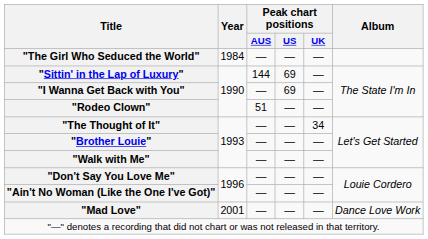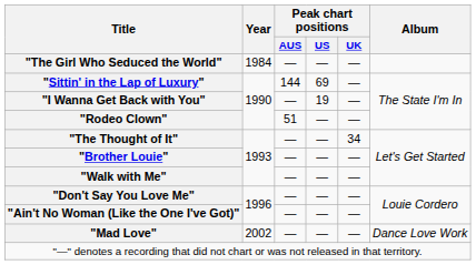"I Wanna Get Back with You" | Peak chart positions / US: 69 -> 19
"Mad Love" | Year: 2001 -> 2002
